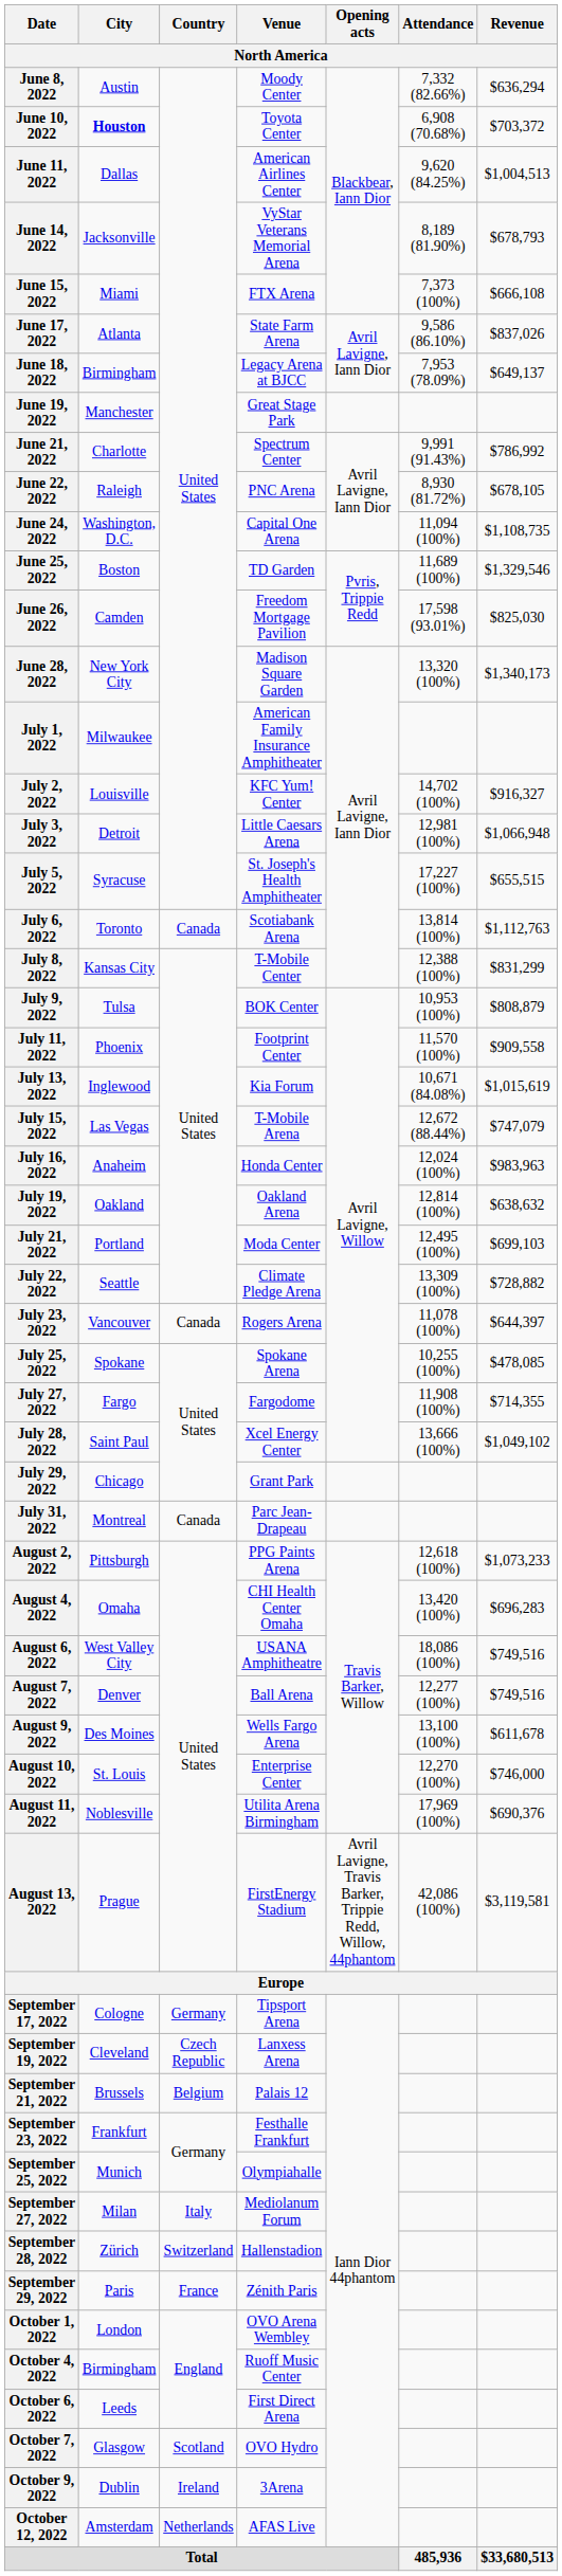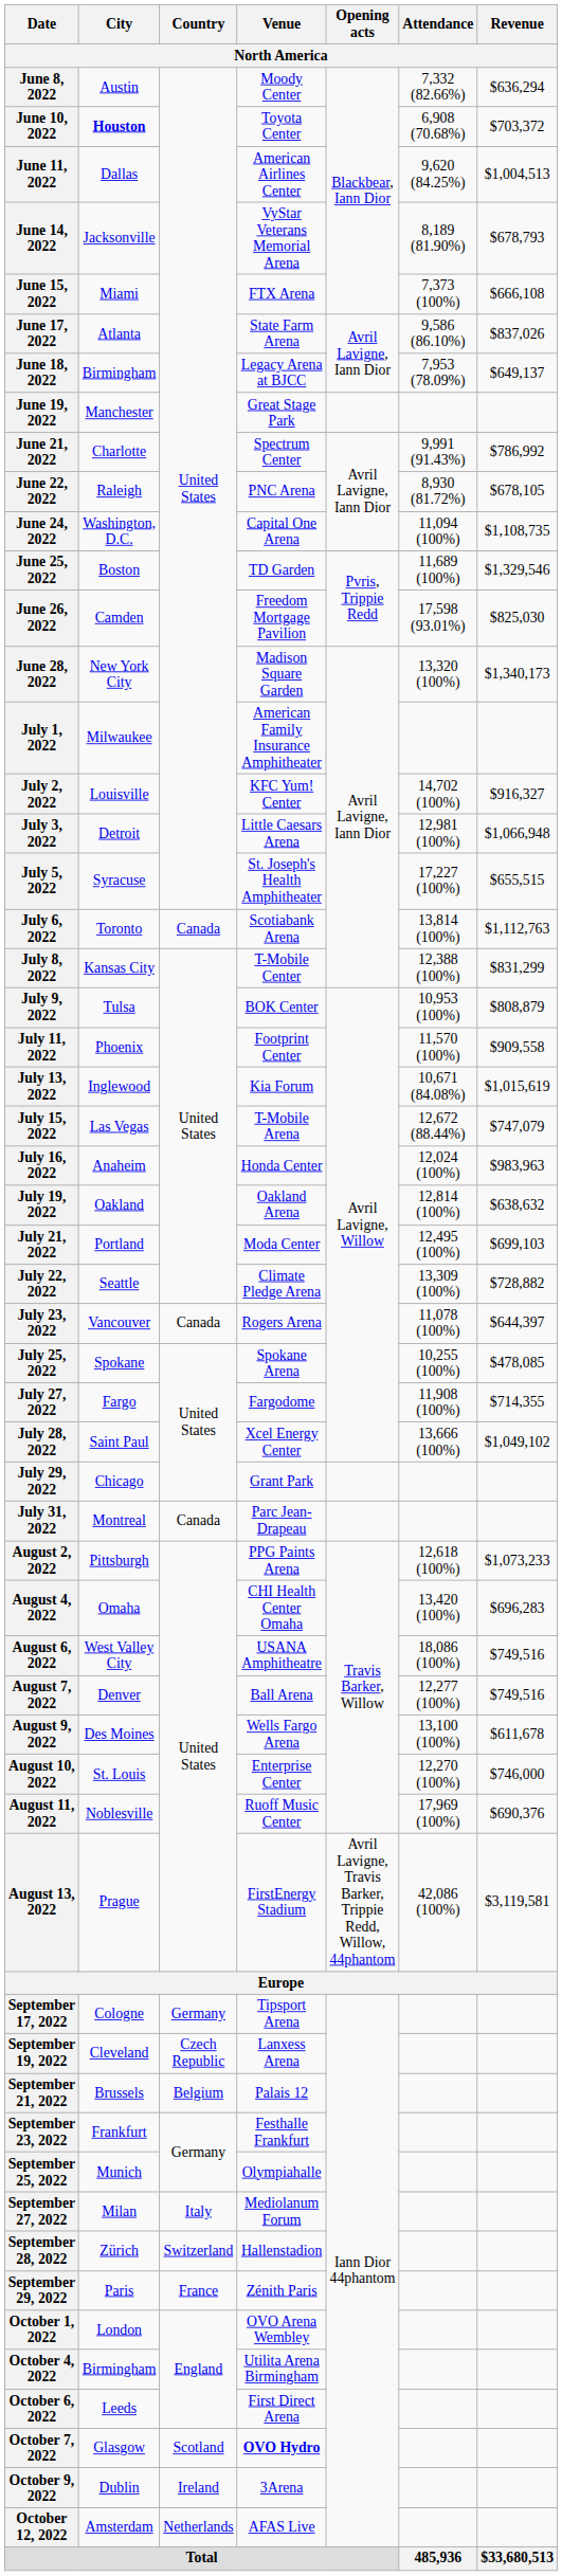August 11, 2022 | Venue: Utilita Arena Birmingham -> Ruoff Music Center
October 4, 2022 | Venue: Ruoff Music Center -> Utilita Arena Birmingham
October 7, 2022 | Venue: normal -> bold
